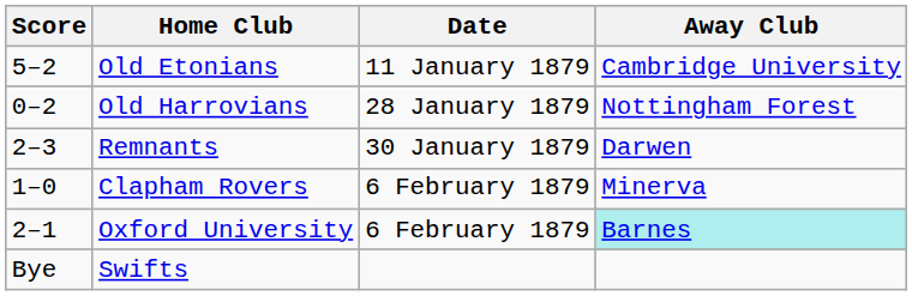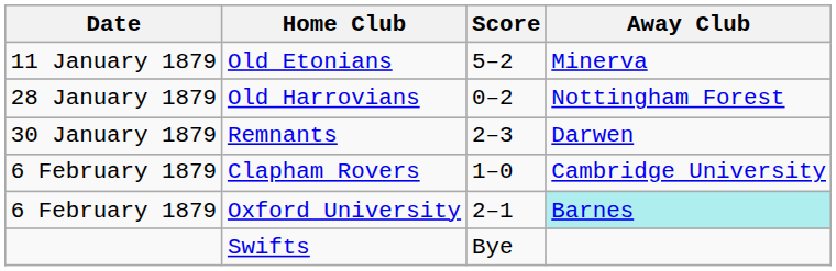columns swapped: Date <-> Score
Old Etonians | Away Club: Cambridge University -> Minerva
Clapham Rovers | Away Club: Minerva -> Cambridge University
